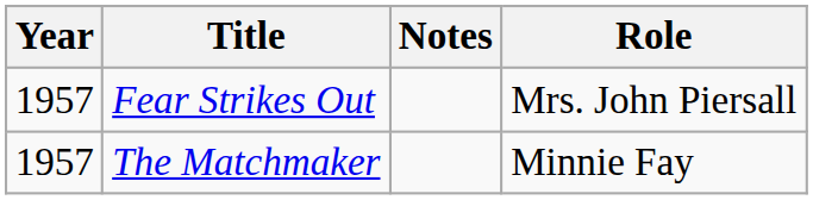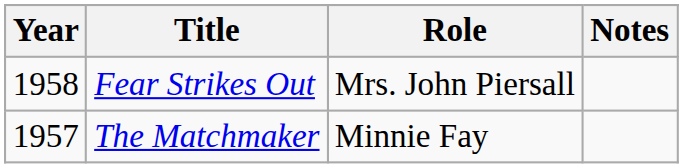columns swapped: Role <-> Notes
Fear Strikes Out | Year: 1957 -> 1958
